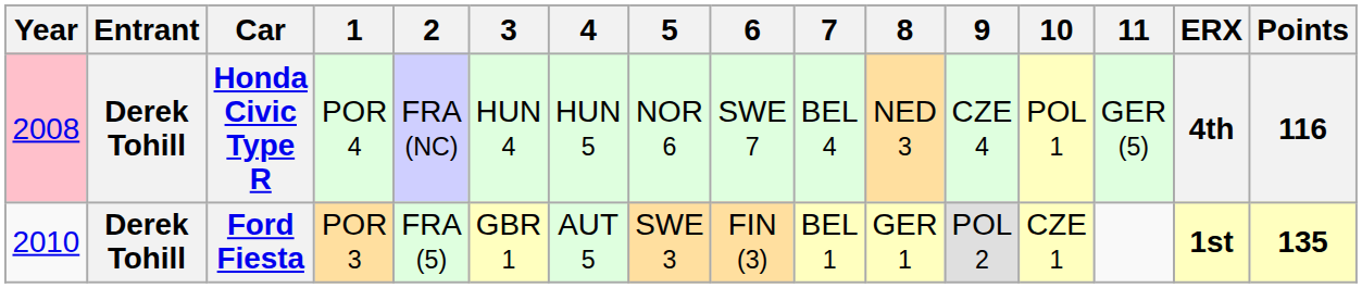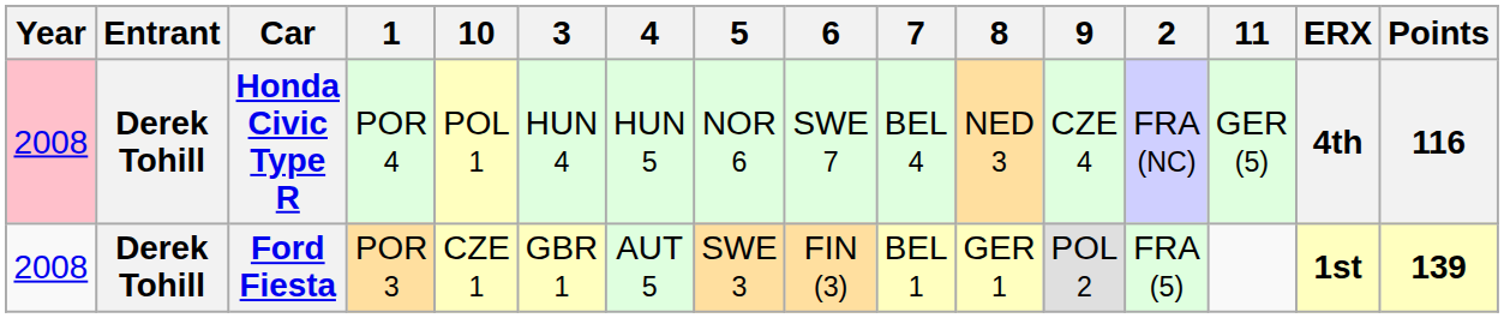columns swapped: 2 <-> 10
Ford Fiesta | Year: 2010 -> 2008
Ford Fiesta | Points: 135 -> 139
